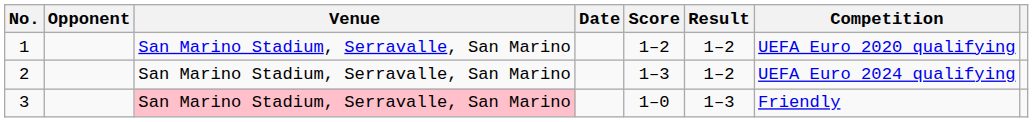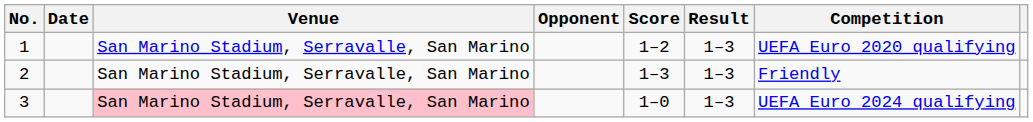columns swapped: Date <-> Opponent
1 | Result: 1–2 -> 1–3
2 | Result: 1–2 -> 1–3
2 | Competition: UEFA Euro 2024 qualifying -> Friendly
3 | Competition: Friendly -> UEFA Euro 2024 qualifying
